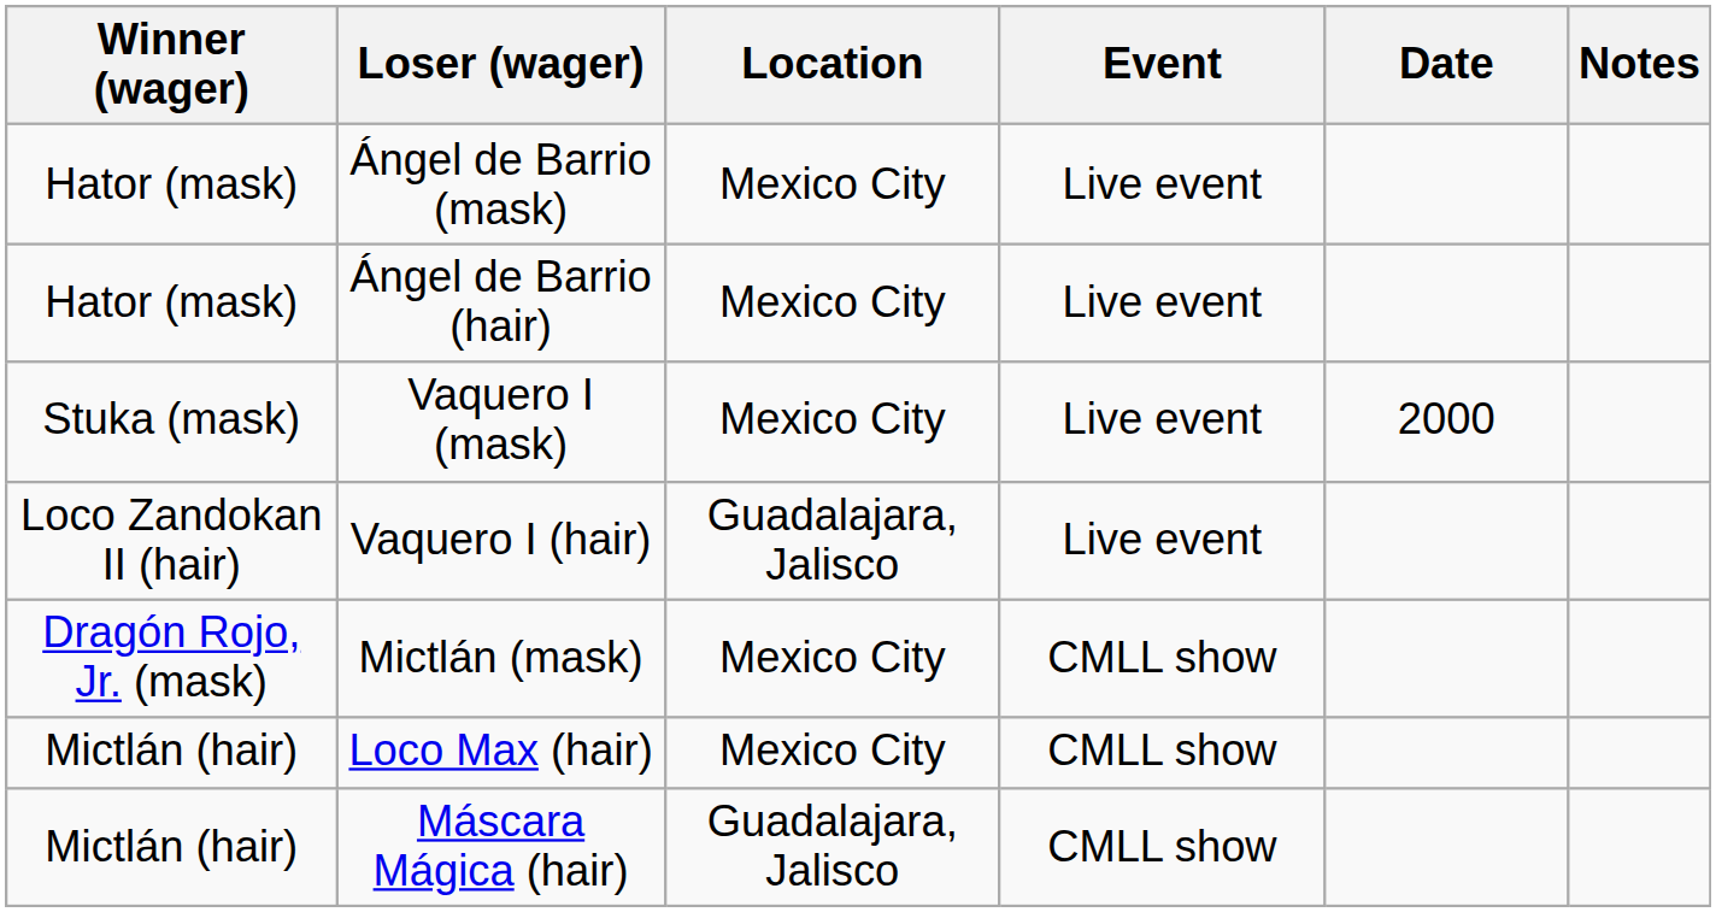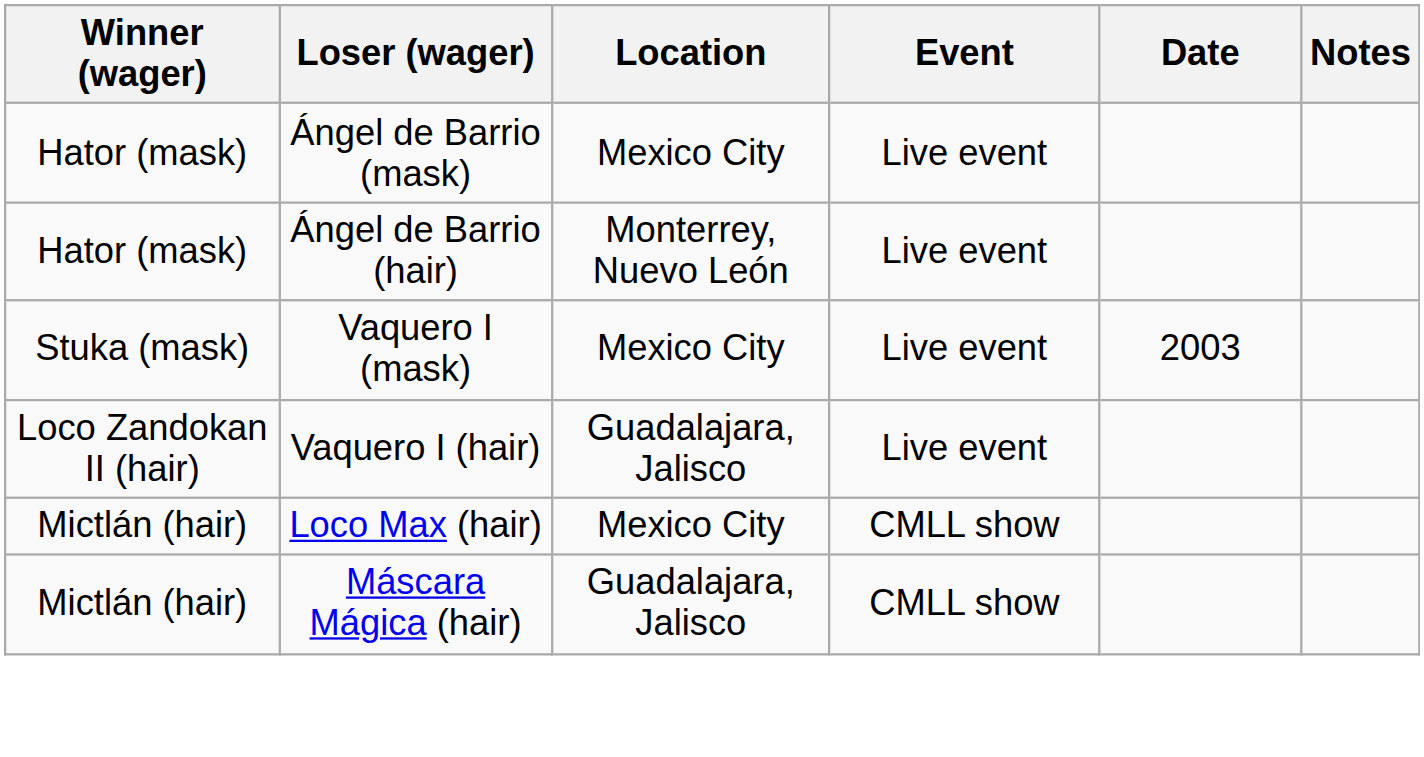Ángel de Barrio (hair) | Location: Mexico City -> Monterrey, Nuevo León
Vaquero I (mask) | Date: 2000 -> 2003
- row: Dragón Rojo, Jr. (mask) | Mictlán (mask) | Mexico City | CMLL show
